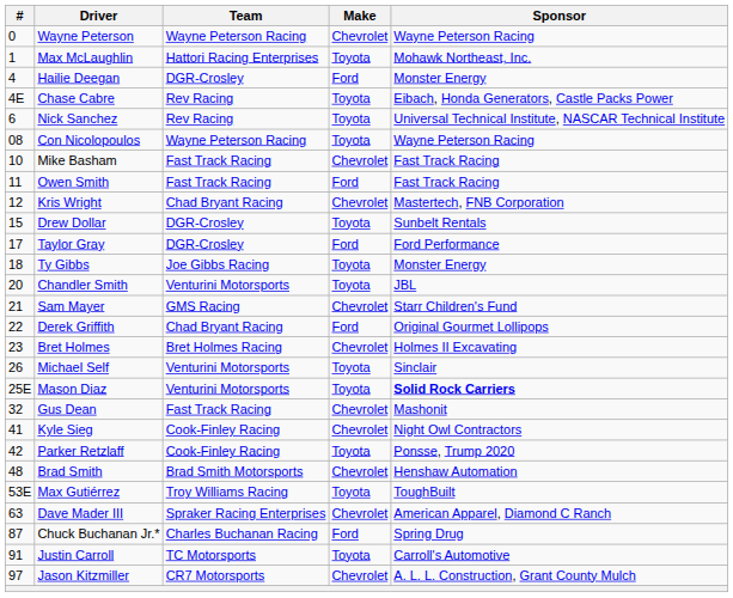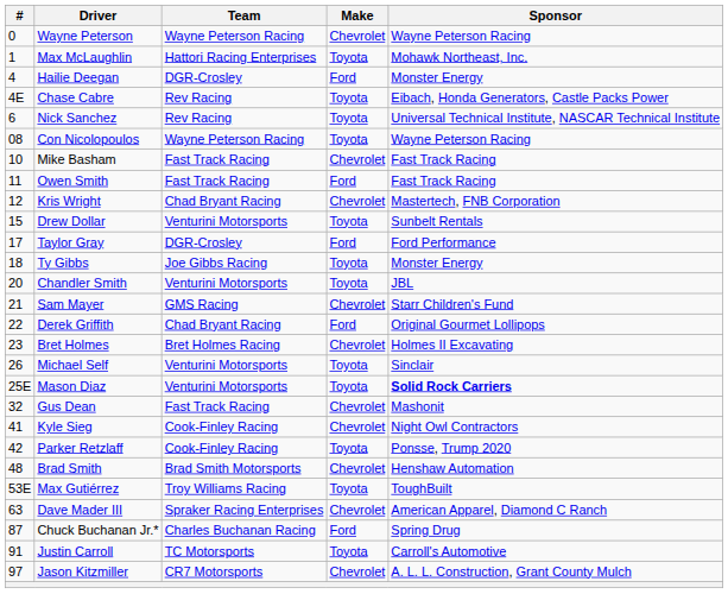Drew Dollar | Team: DGR-Crosley -> Venturini Motorsports
